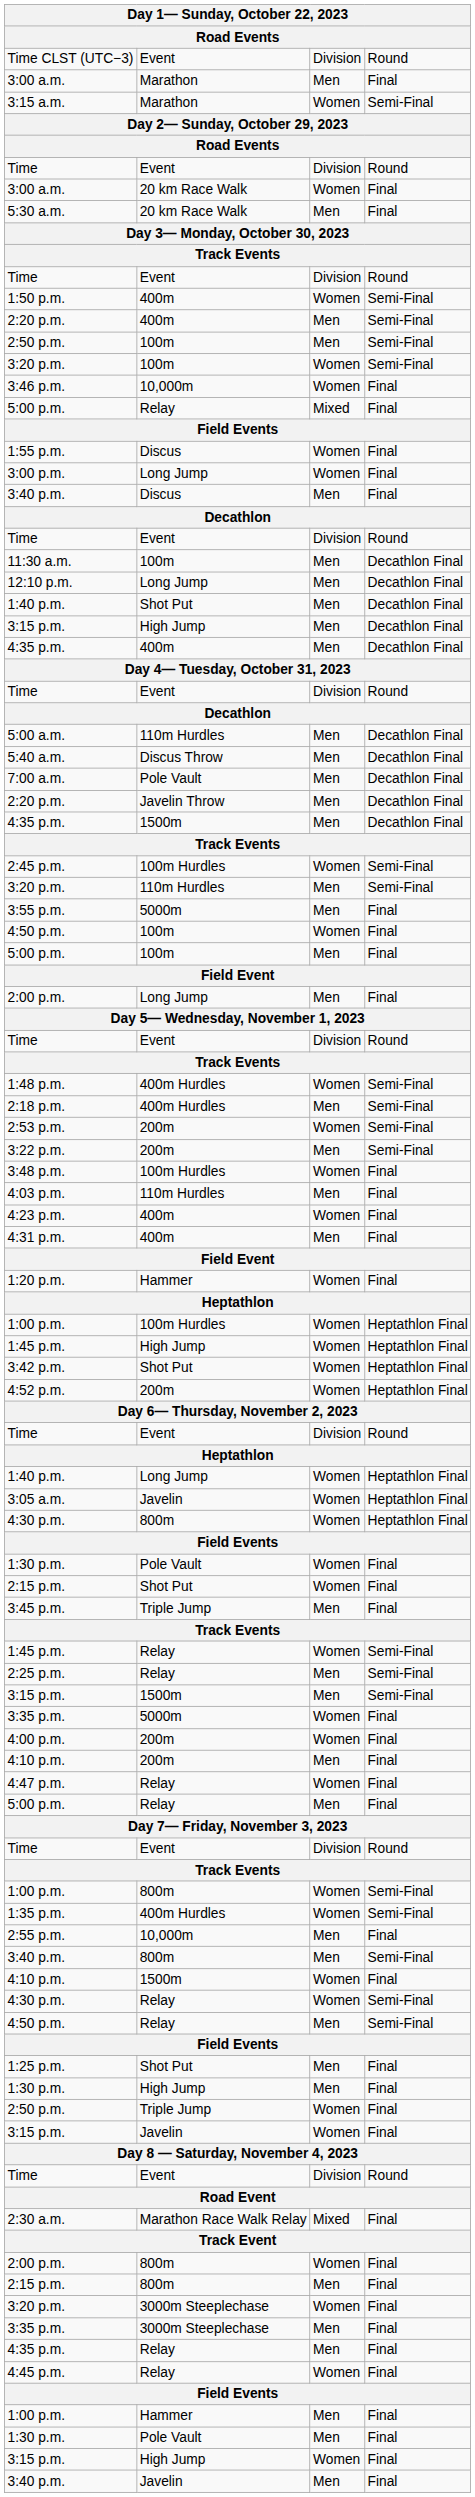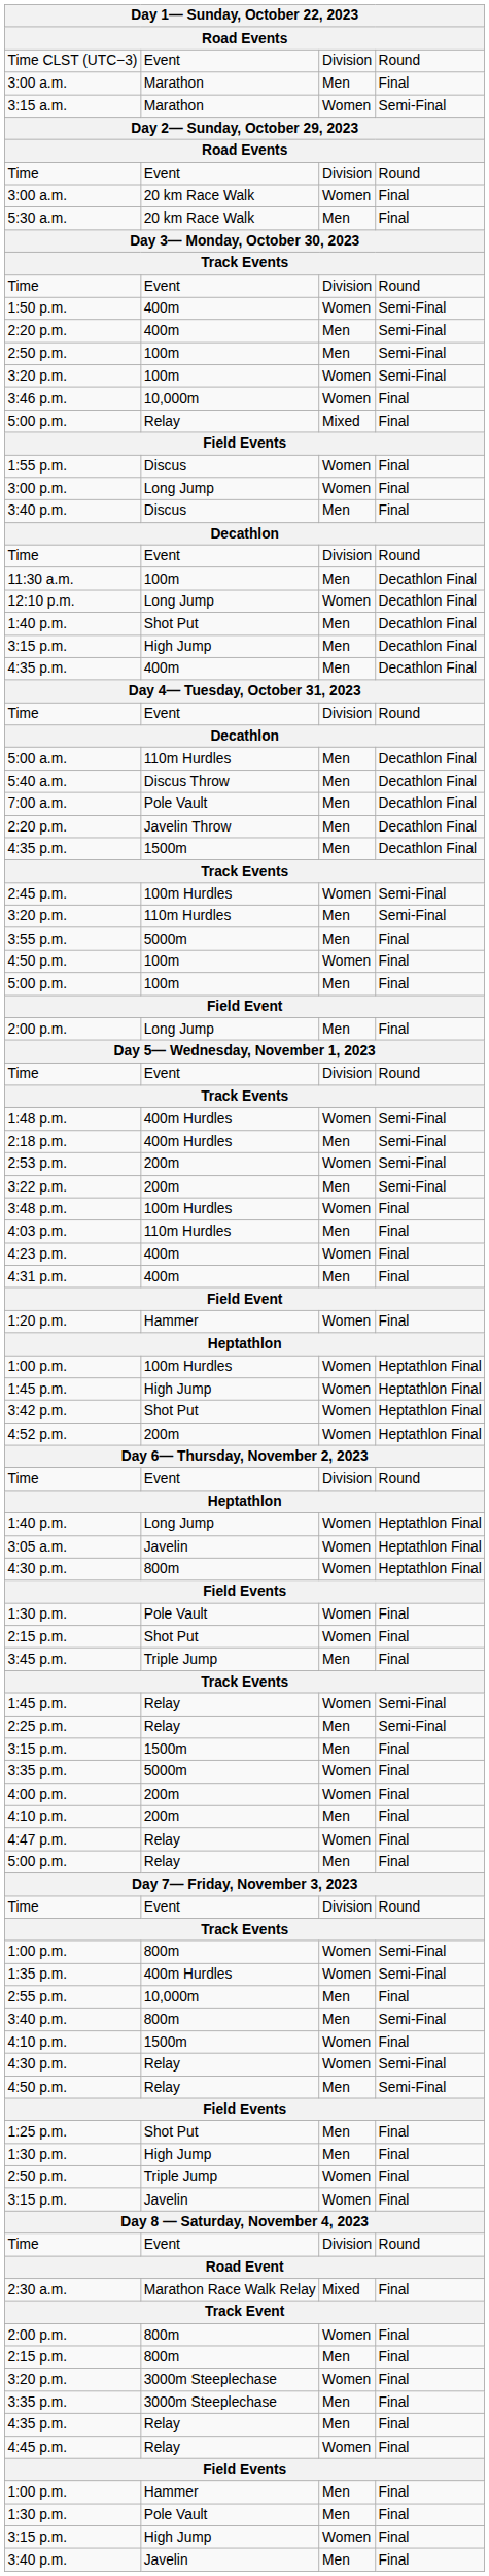12:10 p.m. | column 3: Men -> Women
3:15 p.m. / 1500m | column 4: Semi-Final -> Final
